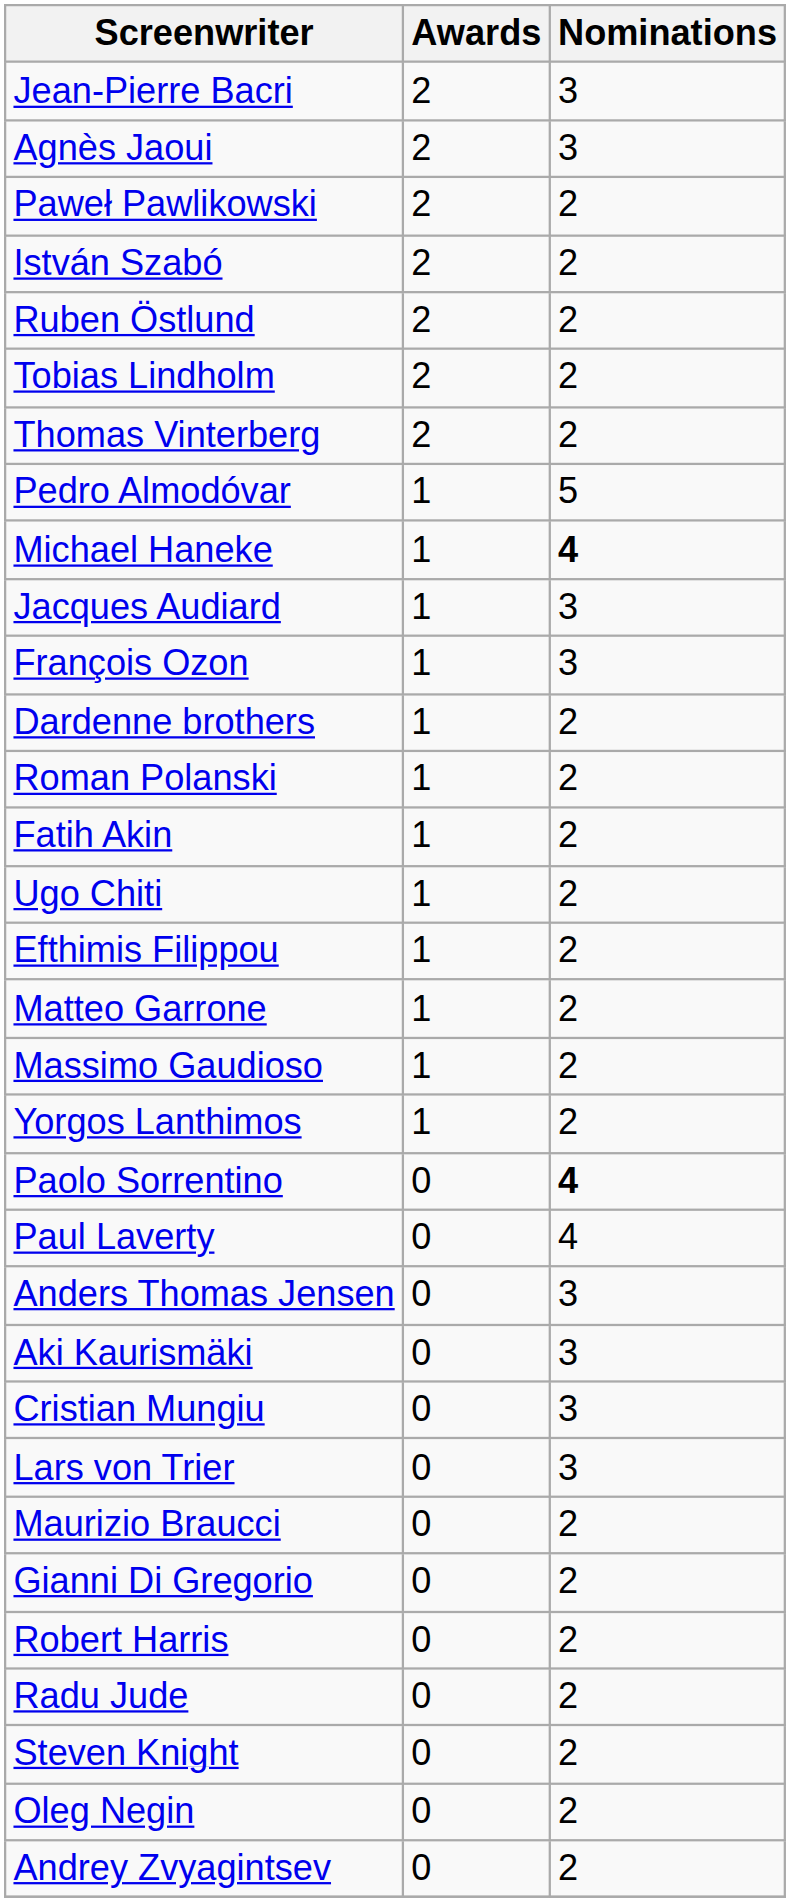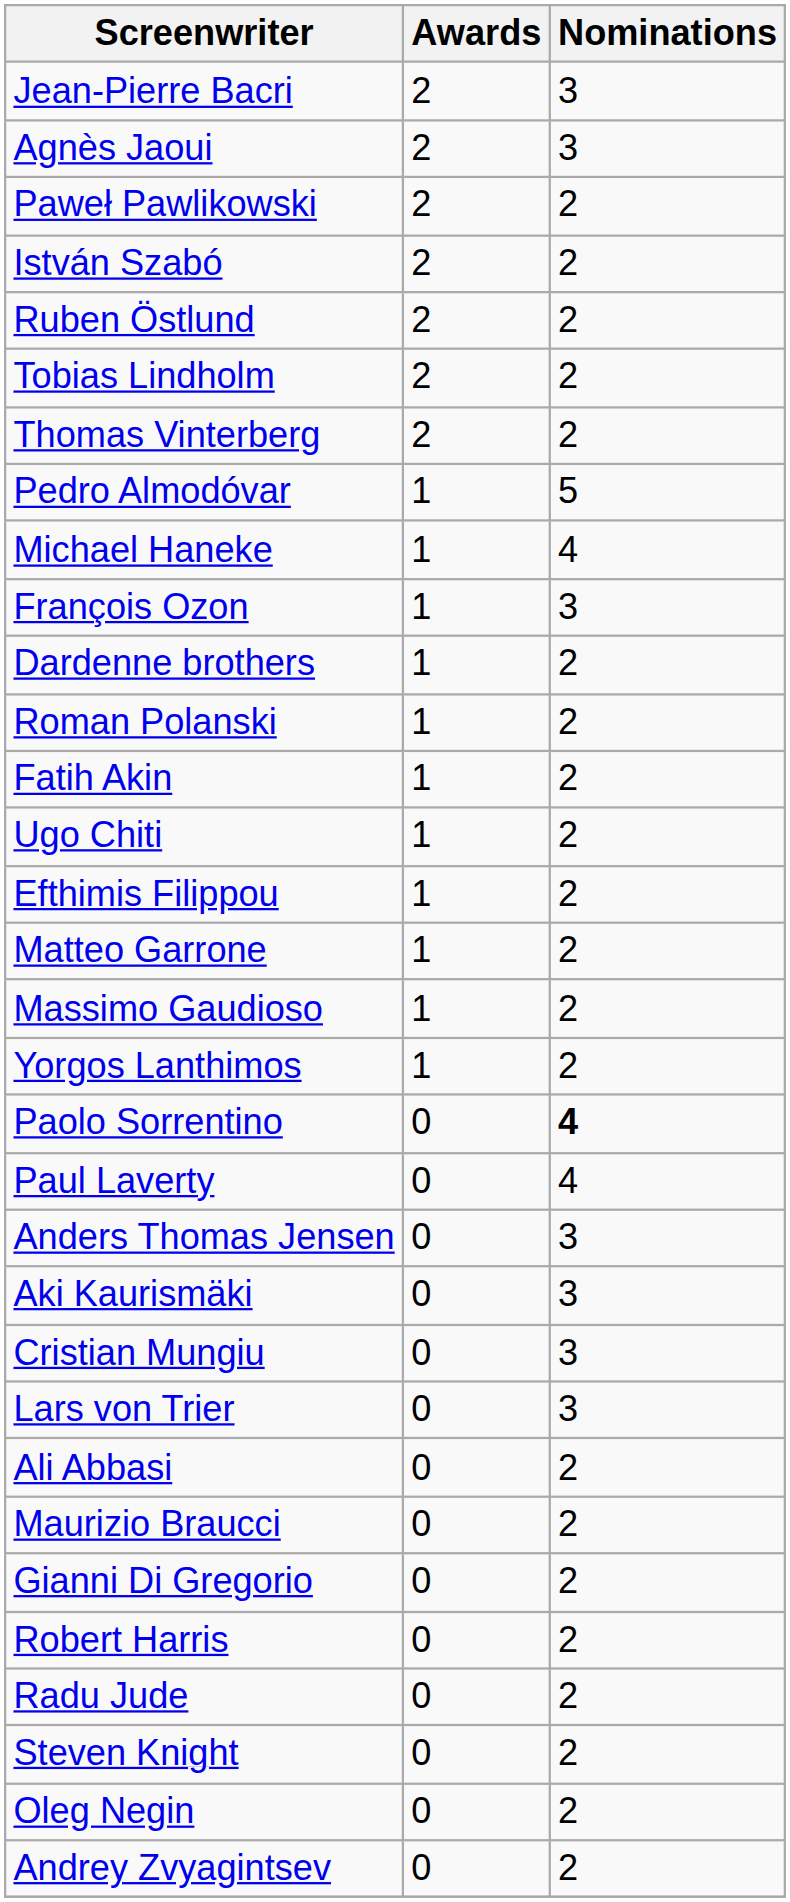Michael Haneke | Nominations: bold -> normal
- row: Jacques Audiard | 1 | 3
+ row: Ali Abbasi | 0 | 2
